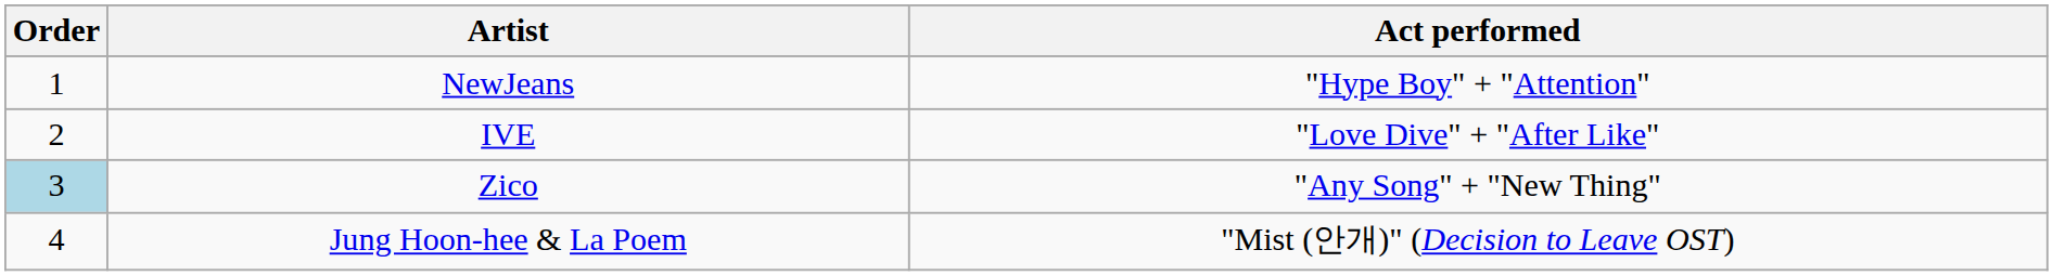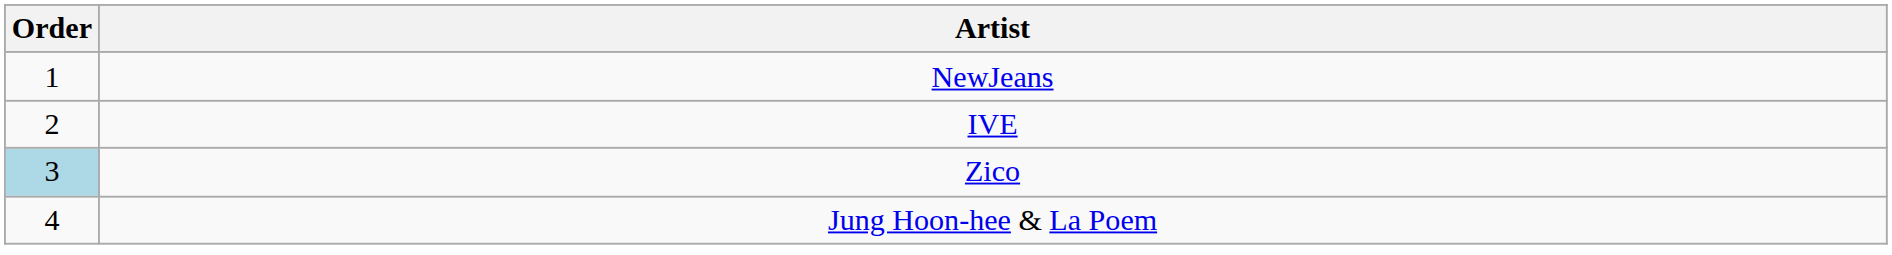- column: Act performed | "Hype Boy" + "Attention" | "Love Dive" + "After Like" | "Any Song" + "New Thing" | "Mist (안개)" (Decision to Leave OST)
